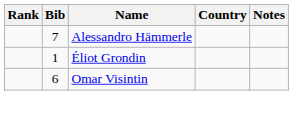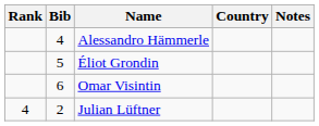Alessandro Hämmerle | Bib: 7 -> 4
Éliot Grondin | Bib: 1 -> 5
+ row: 4 | 2 | Julian Lüftner
